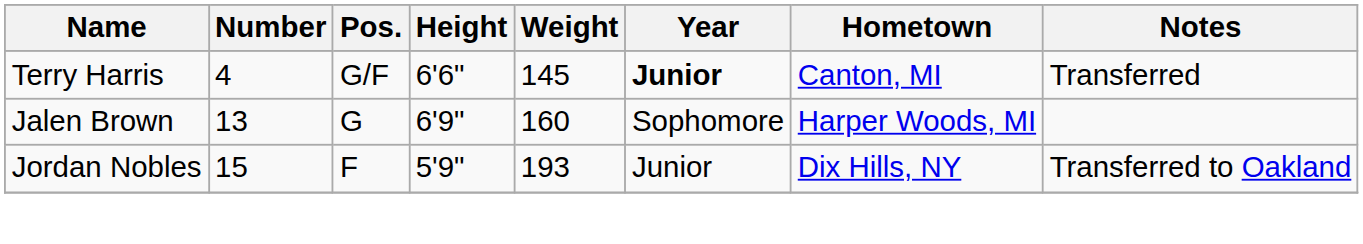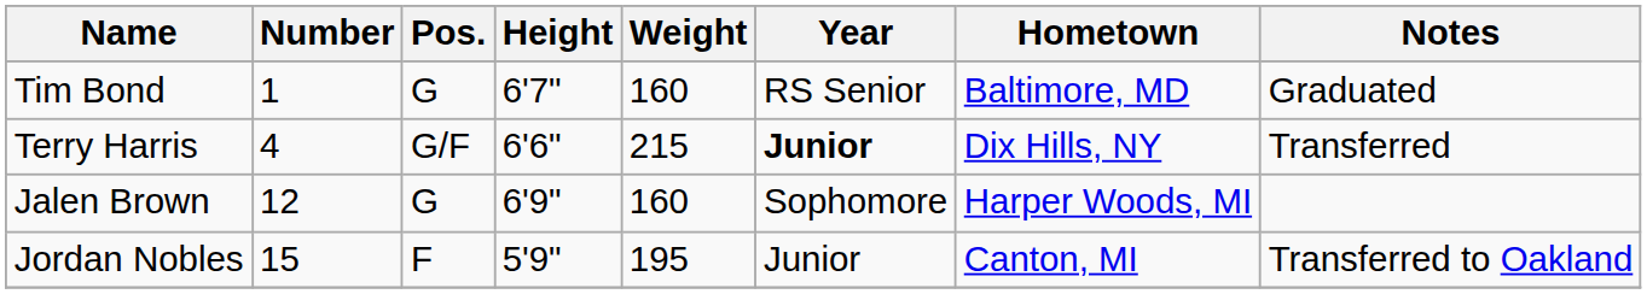+ row: Tim Bond | 1 | G | 6'7" | 160 | RS Senior | Baltimore, MD | Graduated
Terry Harris | Weight: 145 -> 215
Terry Harris | Hometown: Canton, MI -> Dix Hills, NY
Jalen Brown | Number: 13 -> 12
Jordan Nobles | Weight: 193 -> 195
Jordan Nobles | Hometown: Dix Hills, NY -> Canton, MI
